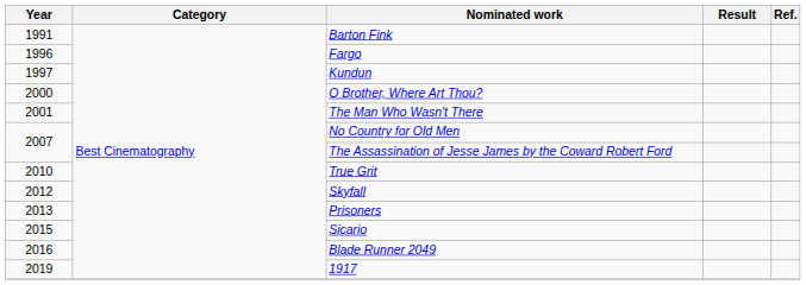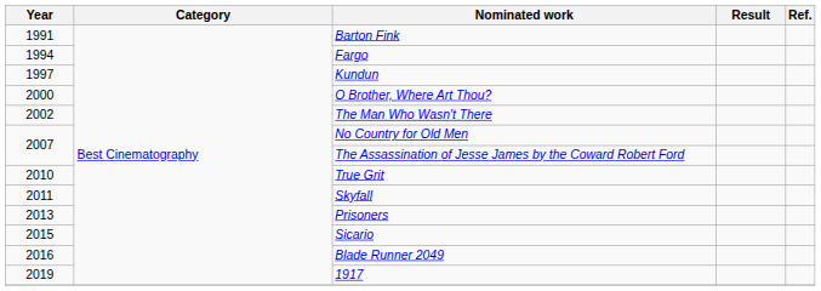Fargo | Year: 1996 -> 1994
The Man Who Wasn't There | Year: 2001 -> 2002
Skyfall | Year: 2012 -> 2011
